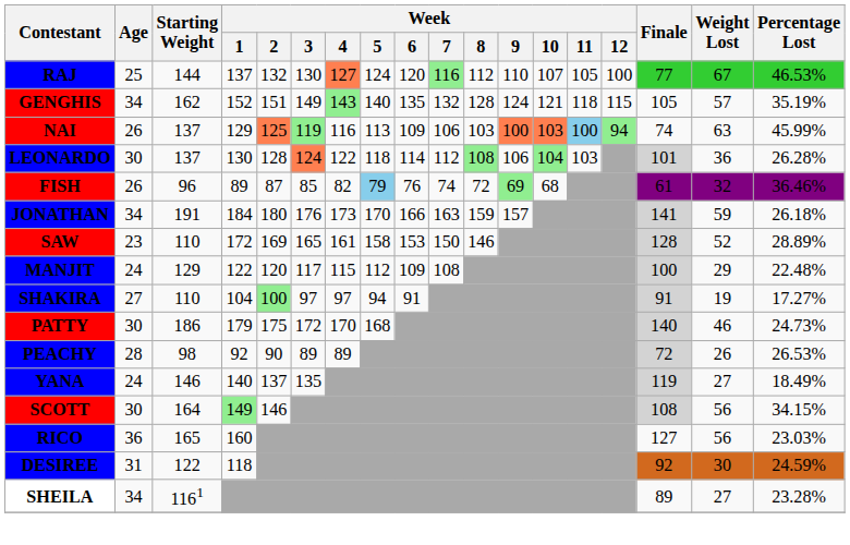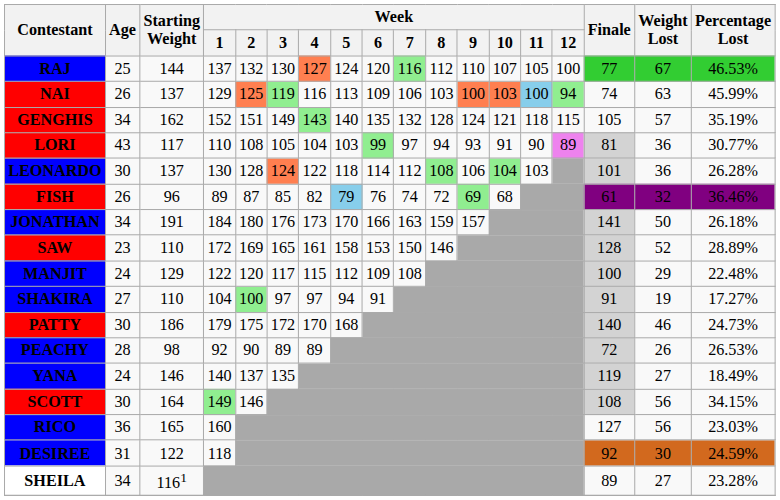rows swapped: NAI <-> GENGHIS
+ row: LORI | 43 | 117 | 110 | 108 | 105 | 104 | 103 | 99 | 97 | 94 | 93 | 91 | 90 | 89 | 81 | 36 | 30.77%
JONATHAN | Weight Lost: 59 -> 50
